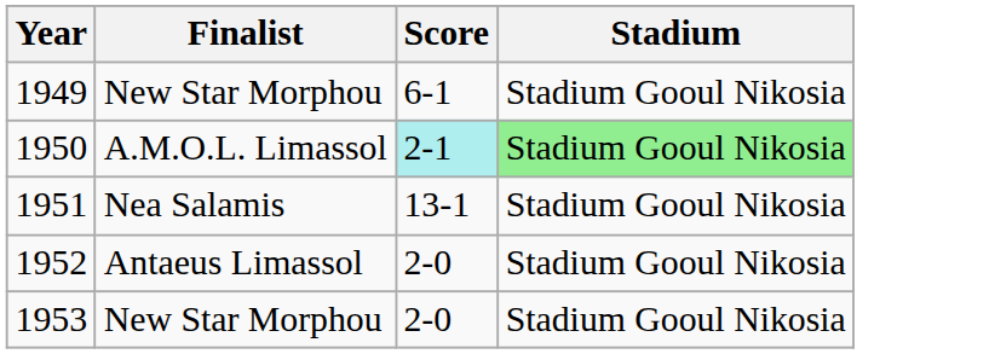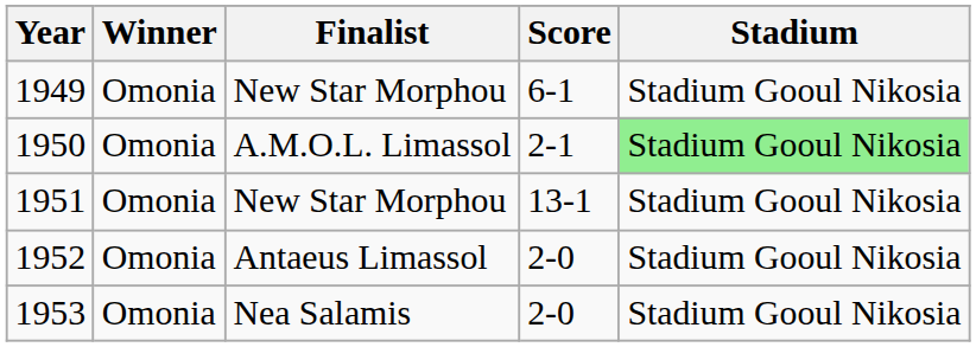+ column: Winner | Omonia | Omonia | Omonia | Omonia | Omonia
1950 | Score: paleturquoise background -> no background
1951 | Finalist: Nea Salamis -> New Star Morphou
1953 | Finalist: New Star Morphou -> Nea Salamis
